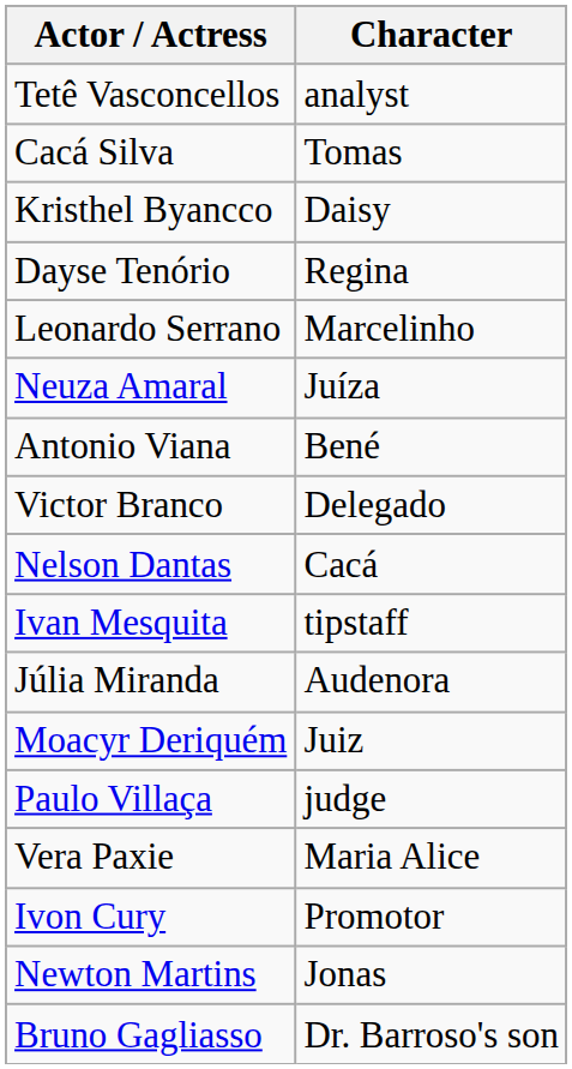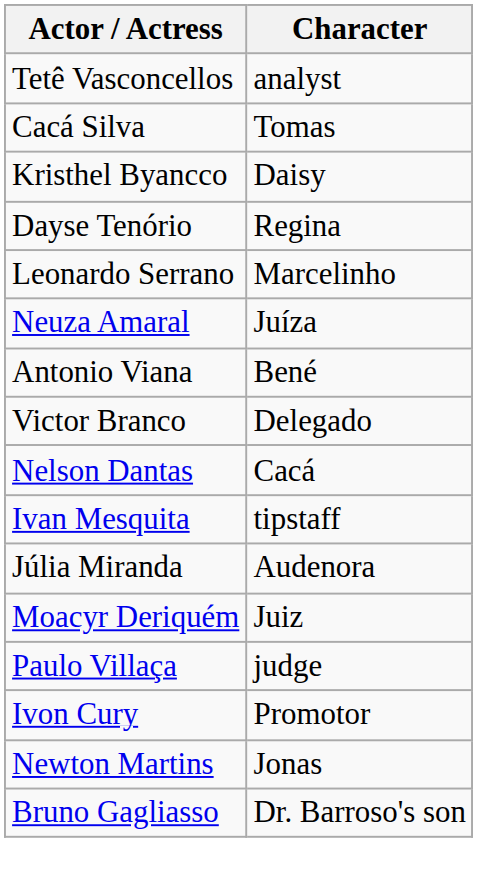- row: Vera Paxie | Maria Alice
